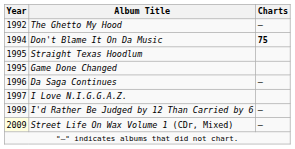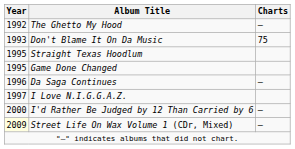Don't Blame It On Da Music | Year: 1994 -> 1993
Don't Blame It On Da Music | Charts: bold -> normal
I'd Rather Be Judged by 12 Than Carried by 6 | Year: 1999 -> 2000
